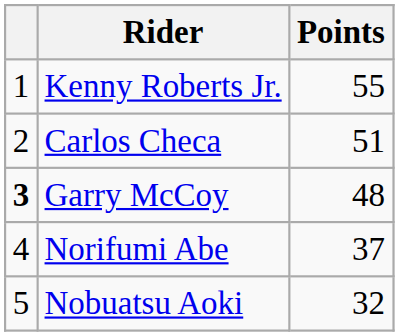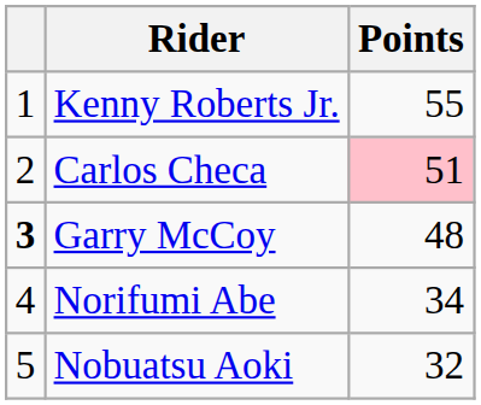Carlos Checa | Points: no background -> pink background
Norifumi Abe | Points: 37 -> 34
